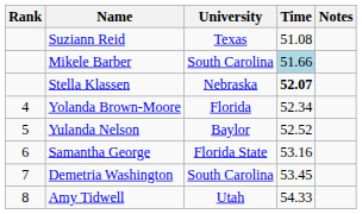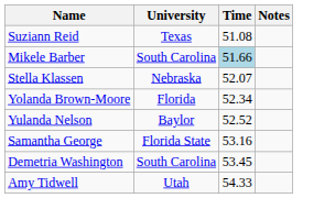- column: Rank | 4 | 5 | 6 | 7 | 8
Stella Klassen | Time: bold -> normal
